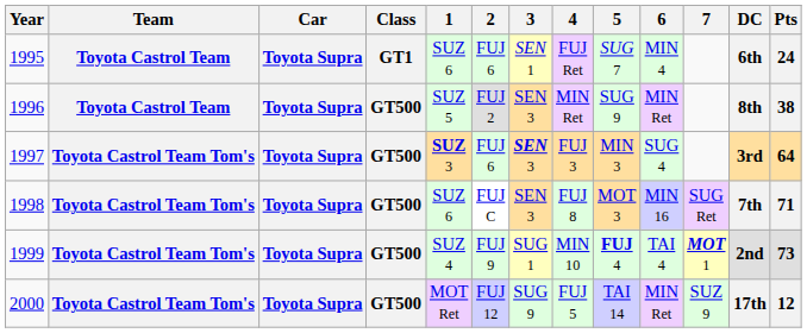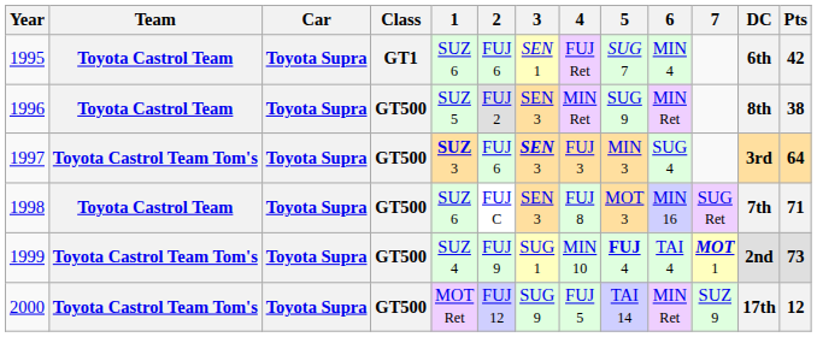1995 | Pts: 24 -> 42
1998 | Team: Toyota Castrol Team Tom's -> Toyota Castrol Team
